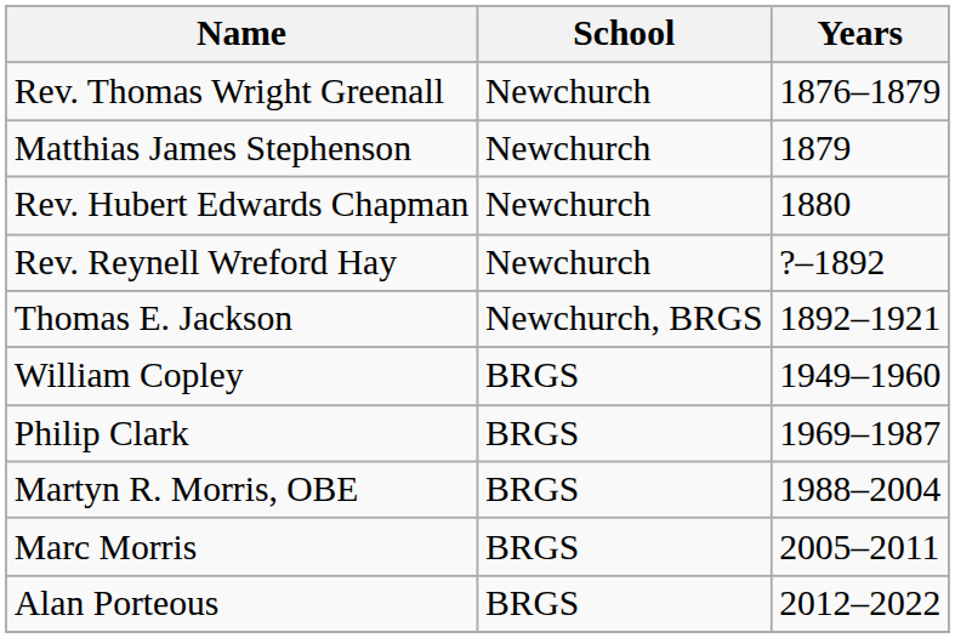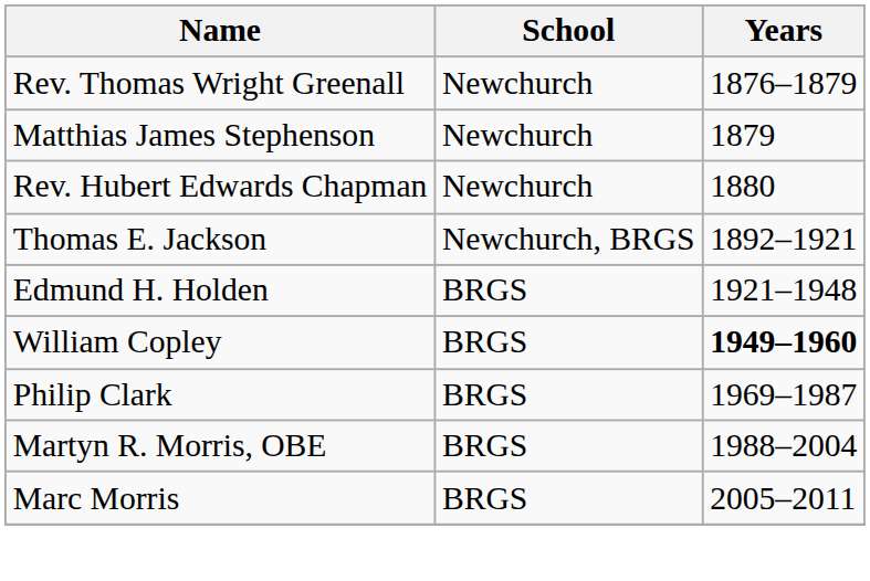- row: Rev. Reynell Wreford Hay | Newchurch | ?–1892
+ row: Edmund H. Holden | BRGS | 1921–1948
William Copley | Years: normal -> bold
- row: Alan Porteous | BRGS | 2012–2022
